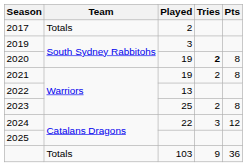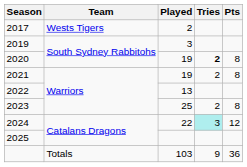2017 | Team: Totals -> Wests Tigers
2024 | Tries: no background -> paleturquoise background
